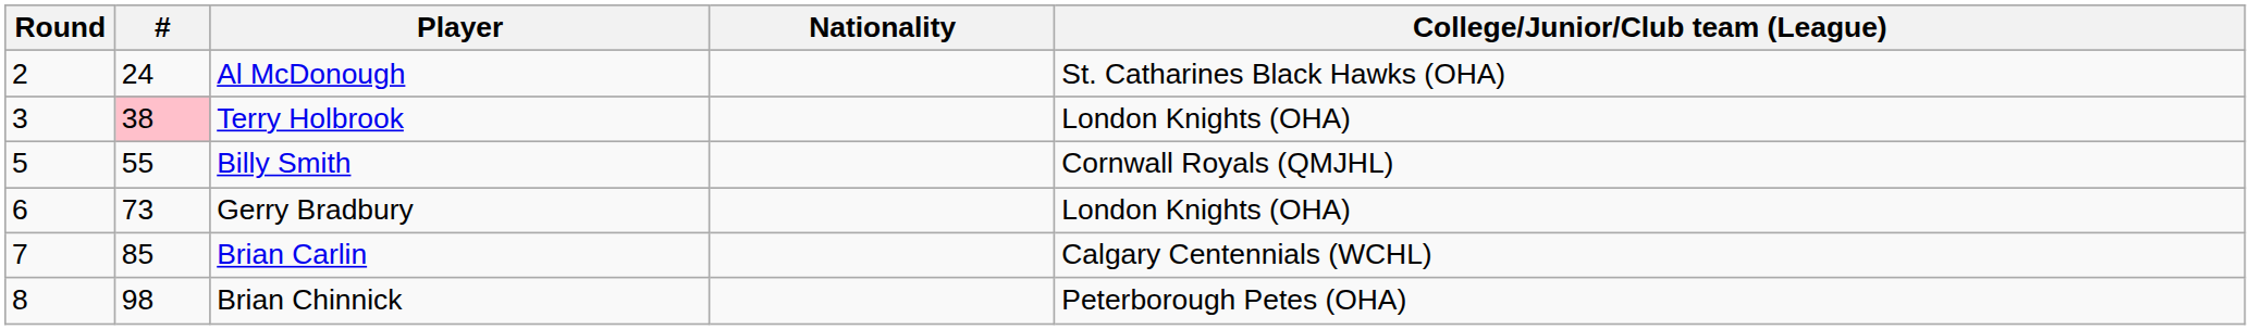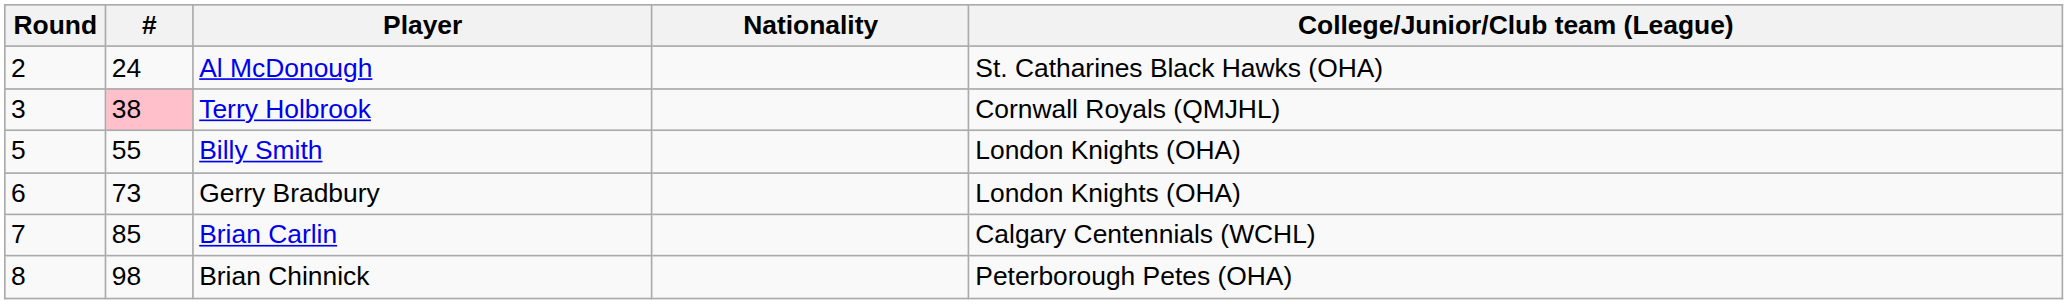Terry Holbrook | College/Junior/Club team (League): London Knights (OHA) -> Cornwall Royals (QMJHL)
Billy Smith | College/Junior/Club team (League): Cornwall Royals (QMJHL) -> London Knights (OHA)
